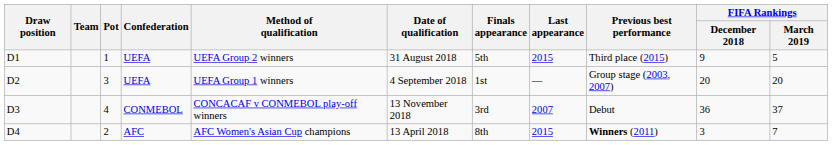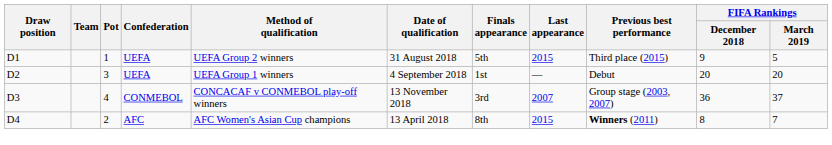D2 | Previous best performance: Group stage (2003, 2007) -> Debut
D3 | Previous best performance: Debut -> Group stage (2003, 2007)
D4 | FIFA Rankings / December 2018: 3 -> 8
